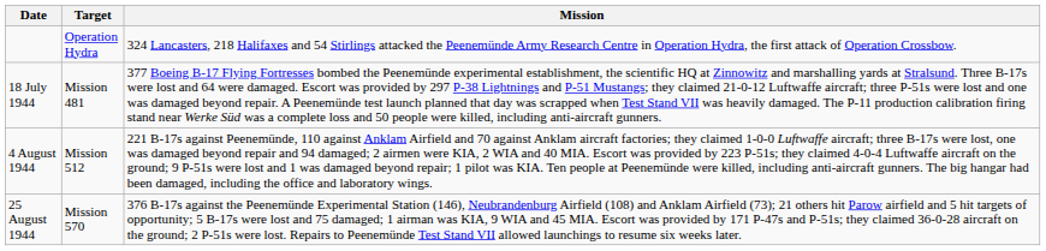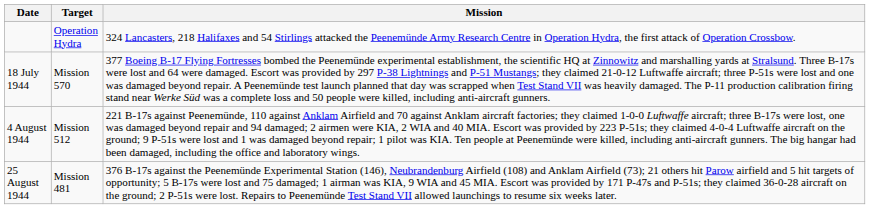18 July 1944 | Target: Mission 481 -> Mission 570
25 August 1944 | Target: Mission 570 -> Mission 481
